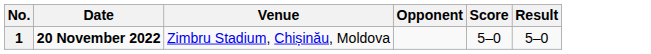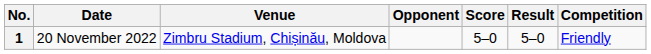+ column: Competition | Friendly
1 | Date: bold -> normal
